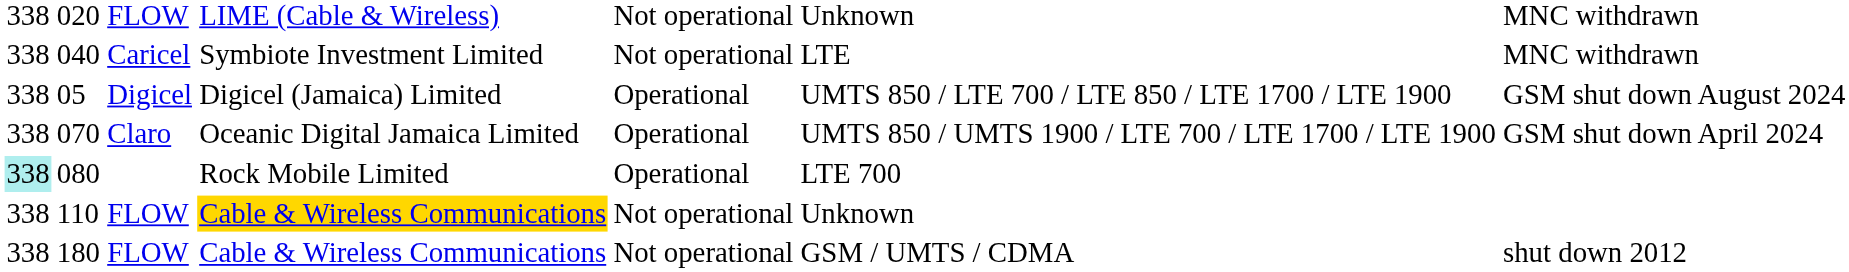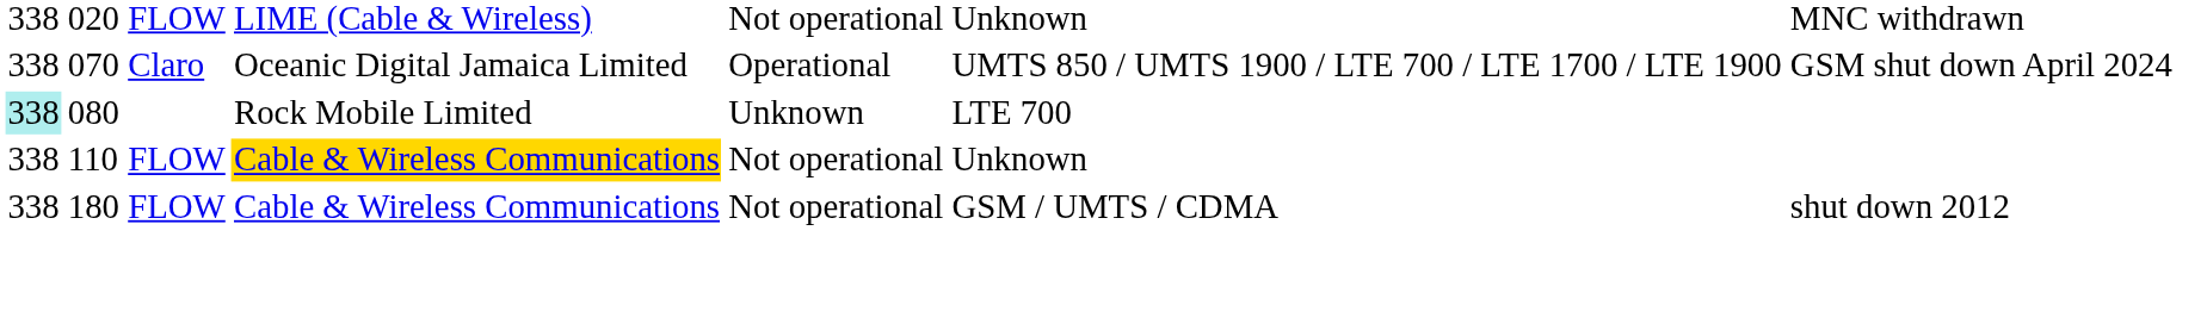- row: 338 | 040 | Caricel | Symbiote Investment Limited | Not operational | LTE | MNC withdrawn
- row: 338 | 05 | Digicel | Digicel (Jamaica) Limited | Operational | UMTS 850 / LTE 700 / LTE 850 / LTE 1700 / LTE 1900 | GSM shut down August 2024
080 | column 5: Operational -> Unknown
